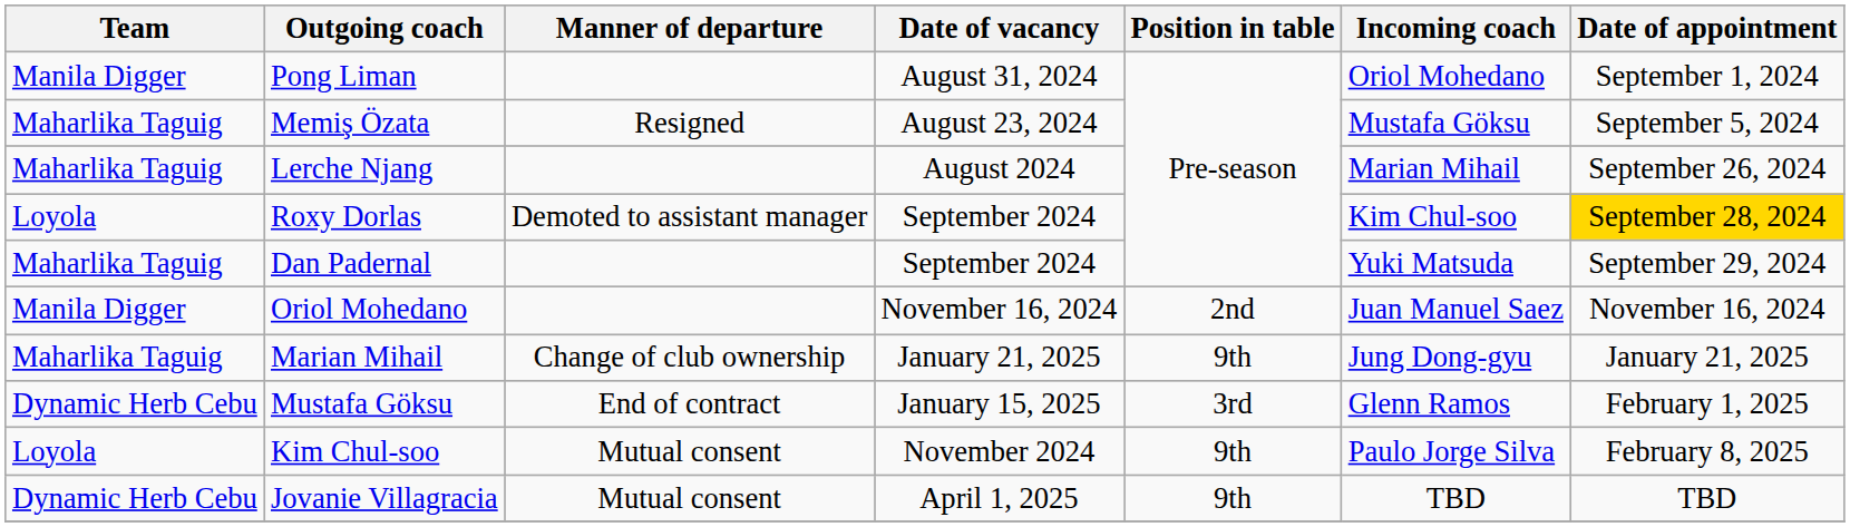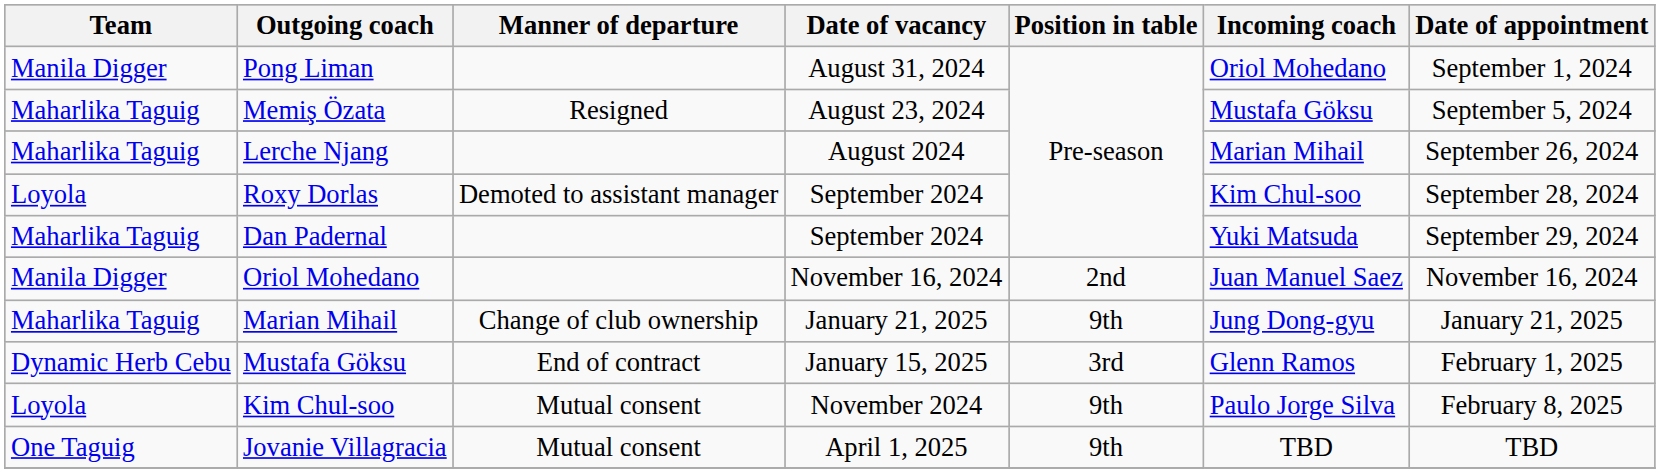Roxy Dorlas | Date of appointment: gold background -> no background
Jovanie Villagracia | Team: Dynamic Herb Cebu -> One Taguig
